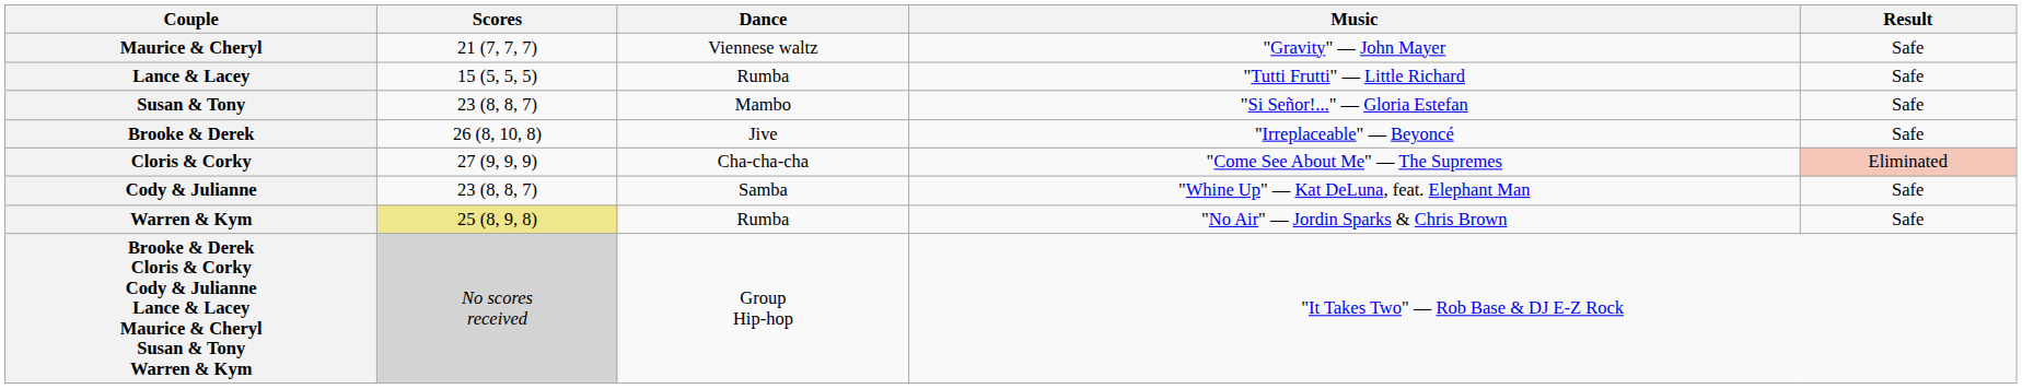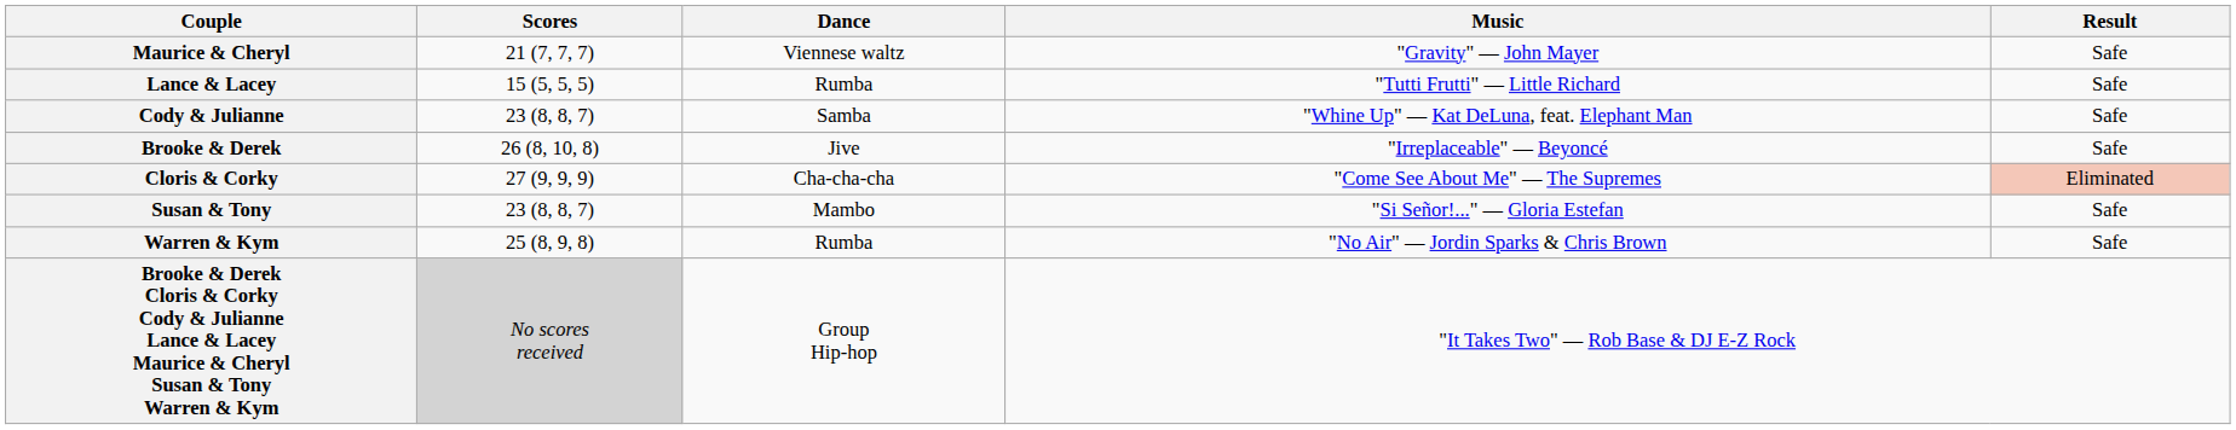rows swapped: Susan & Tony <-> Cody & Julianne
Warren & Kym | Scores: khaki background -> no background
